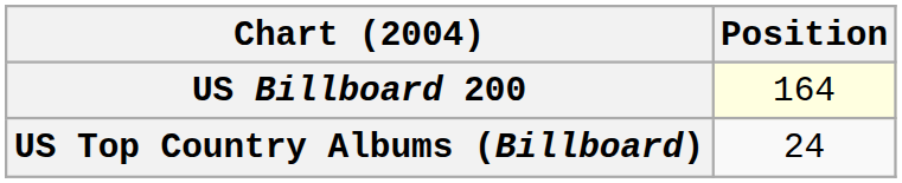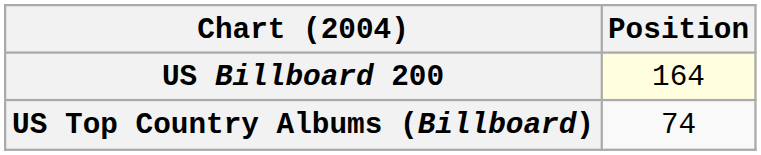US Top Country Albums (Billboard) | Position: 24 -> 74
